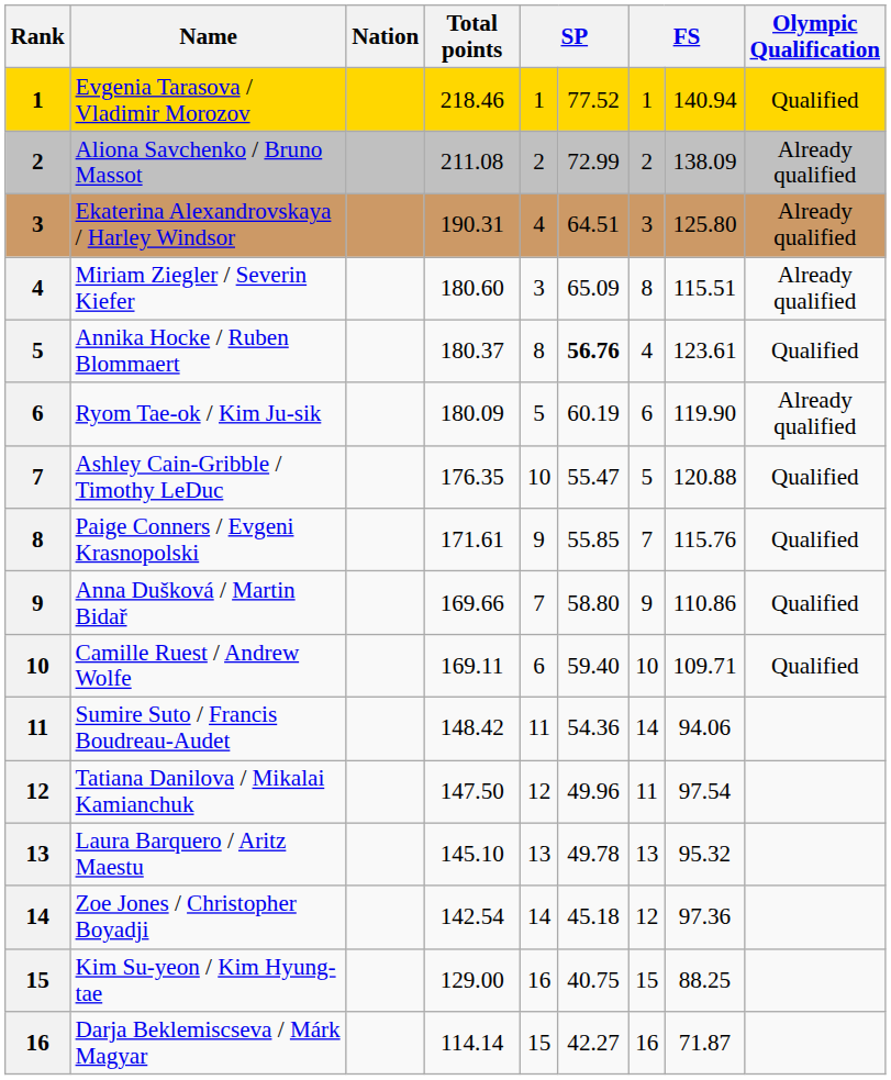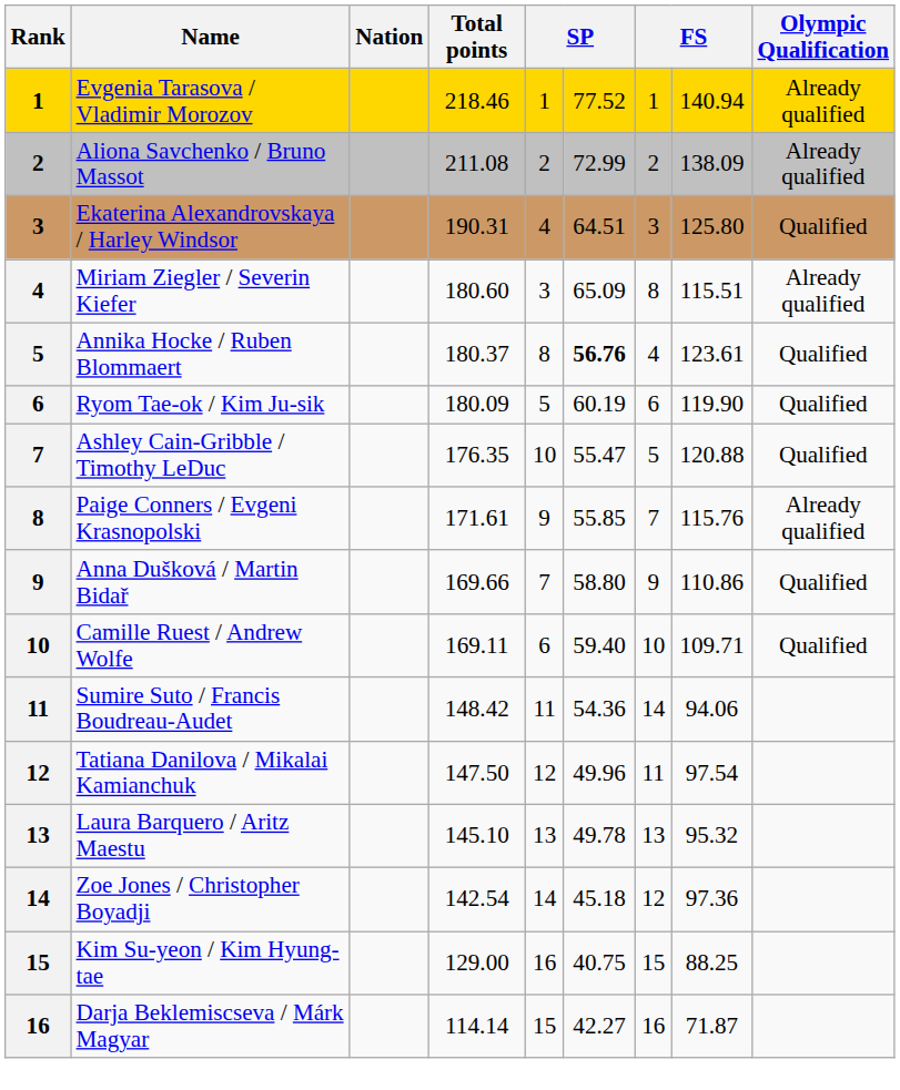Evgenia Tarasova / Vladimir Morozov | Olympic Qualification: Qualified -> Already qualified
Ekaterina Alexandrovskaya / Harley Windsor | Olympic Qualification: Already qualified -> Qualified
Ryom Tae-ok / Kim Ju-sik | Olympic Qualification: Already qualified -> Qualified
Paige Conners / Evgeni Krasnopolski | Olympic Qualification: Qualified -> Already qualified
